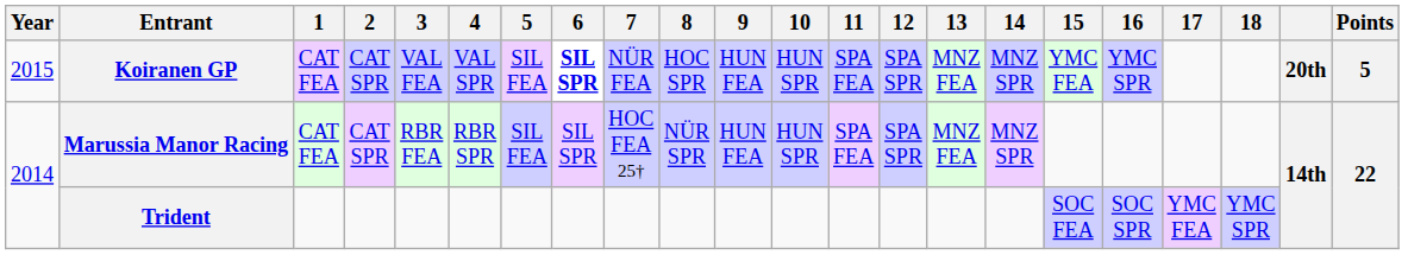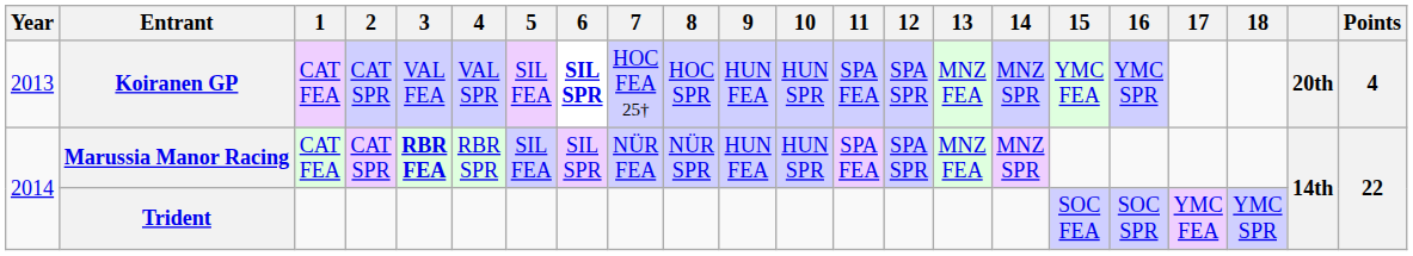Koiranen GP | Year: 2015 -> 2013
Koiranen GP | 7: NÜR FEA -> HOC FEA 25†
Koiranen GP | Points: 5 -> 4
Marussia Manor Racing | 3: normal -> bold
Marussia Manor Racing | 7: HOC FEA 25† -> NÜR FEA
